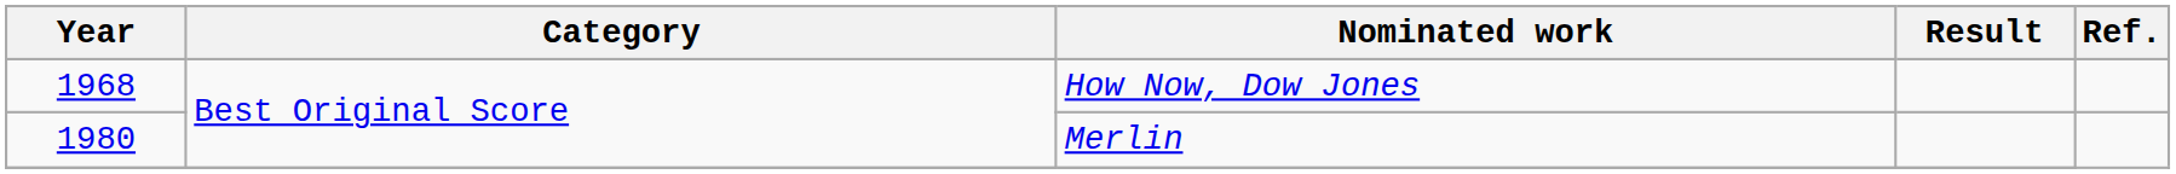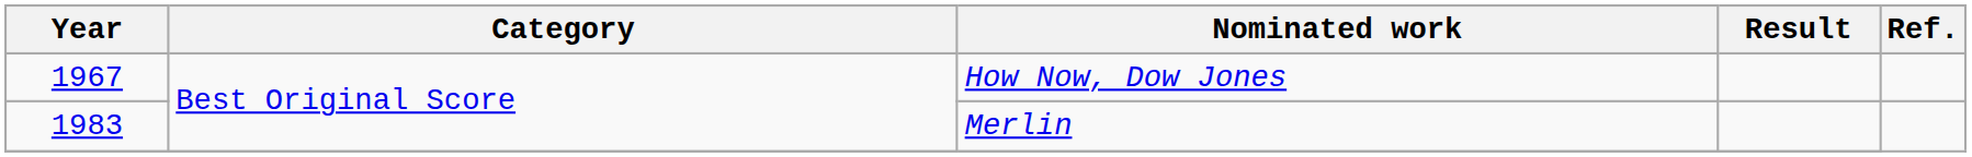How Now, Dow Jones | Year: 1968 -> 1967
Merlin | Year: 1980 -> 1983
